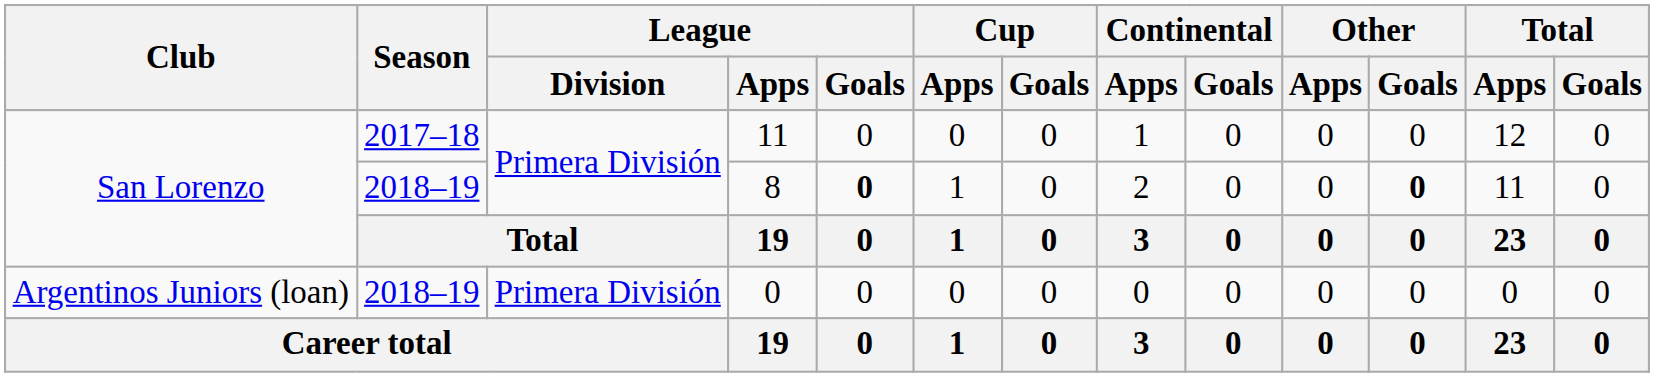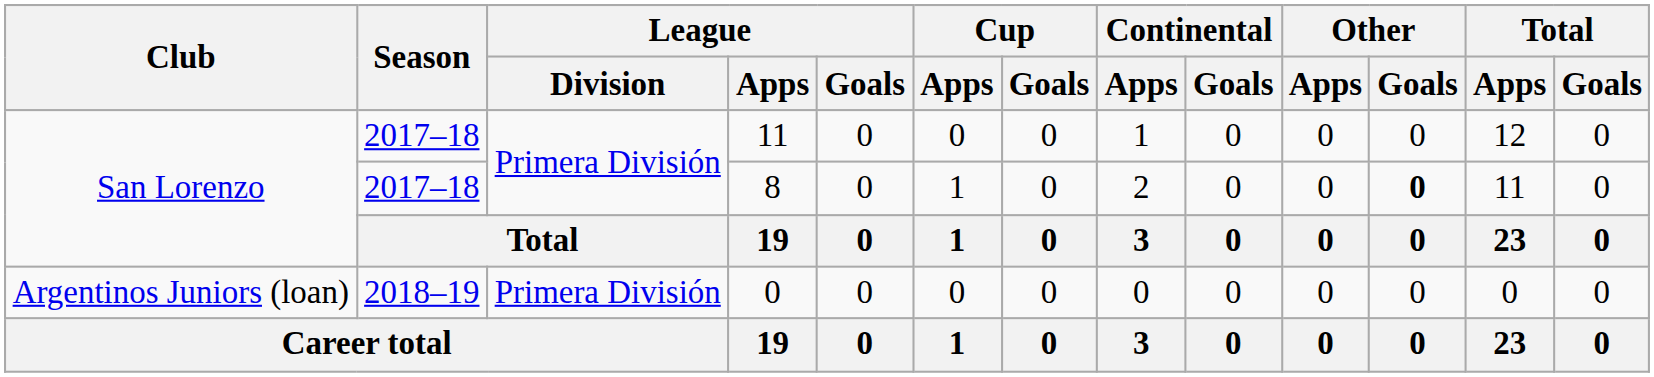8 | Season: 2018–19 -> 2017–18
8 | League / Goals: bold -> normal
